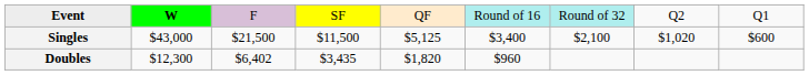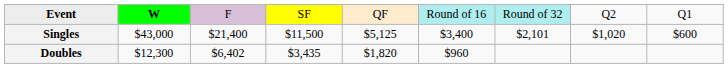Singles | column 3: $21,500 -> $21,400
Singles | column 7: $2,100 -> $2,101
